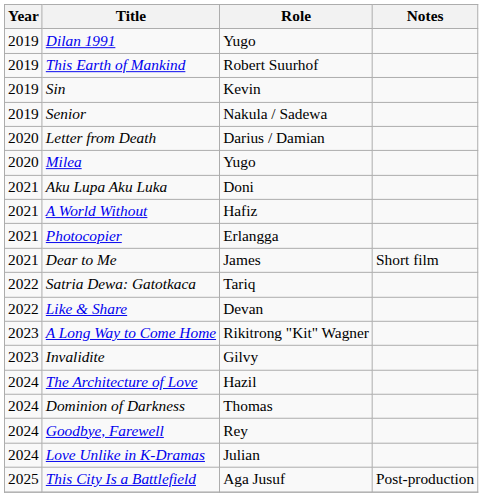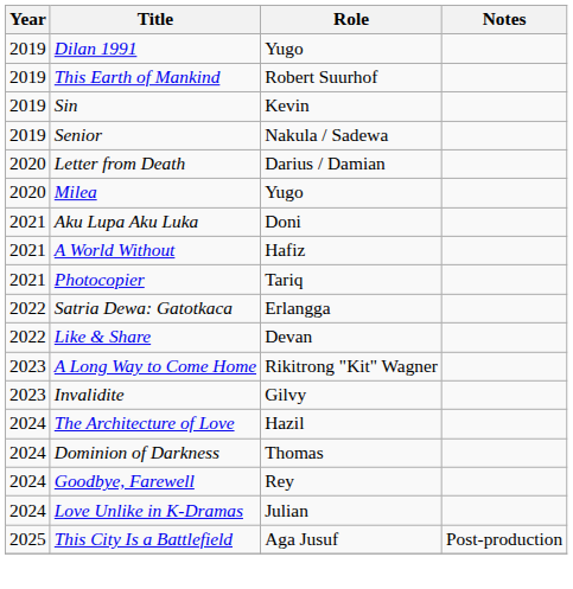Photocopier | Role: Erlangga -> Tariq
- row: 2021 | Dear to Me | James | Short film
Satria Dewa: Gatotkaca | Role: Tariq -> Erlangga
